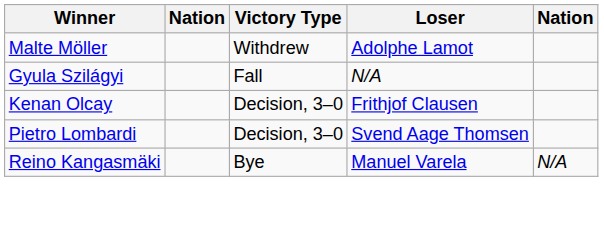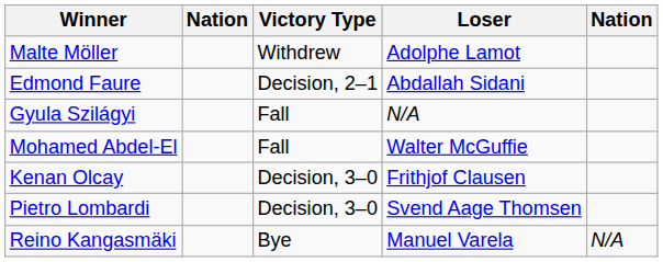+ row: Edmond Faure | Decision, 2–1 | Abdallah Sidani
+ row: Mohamed Abdel-El | Fall | Walter McGuffie
